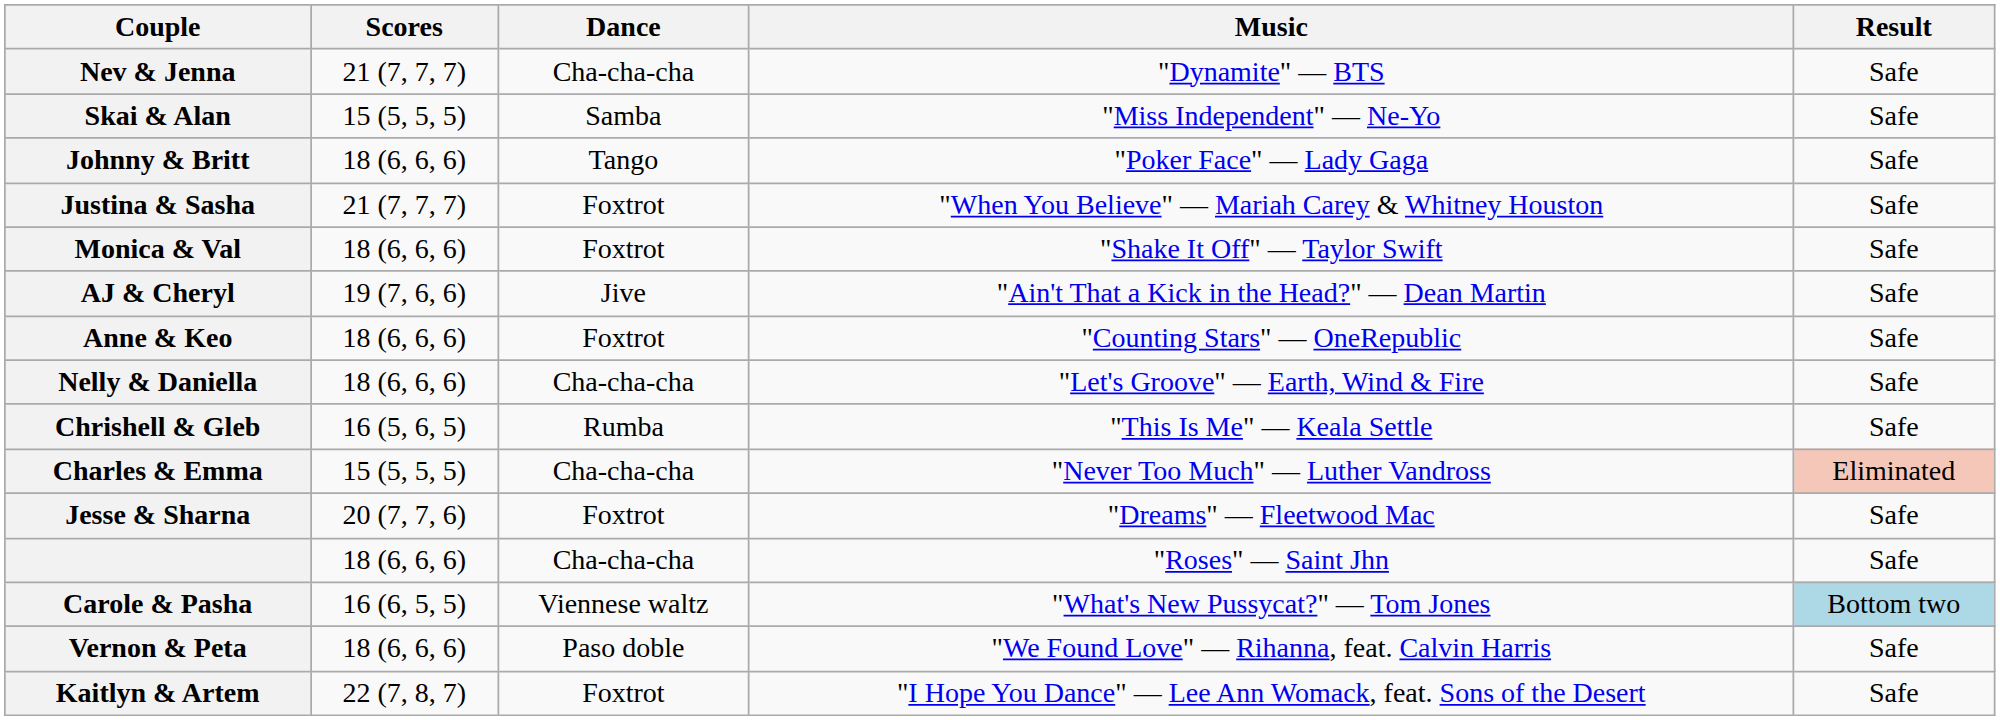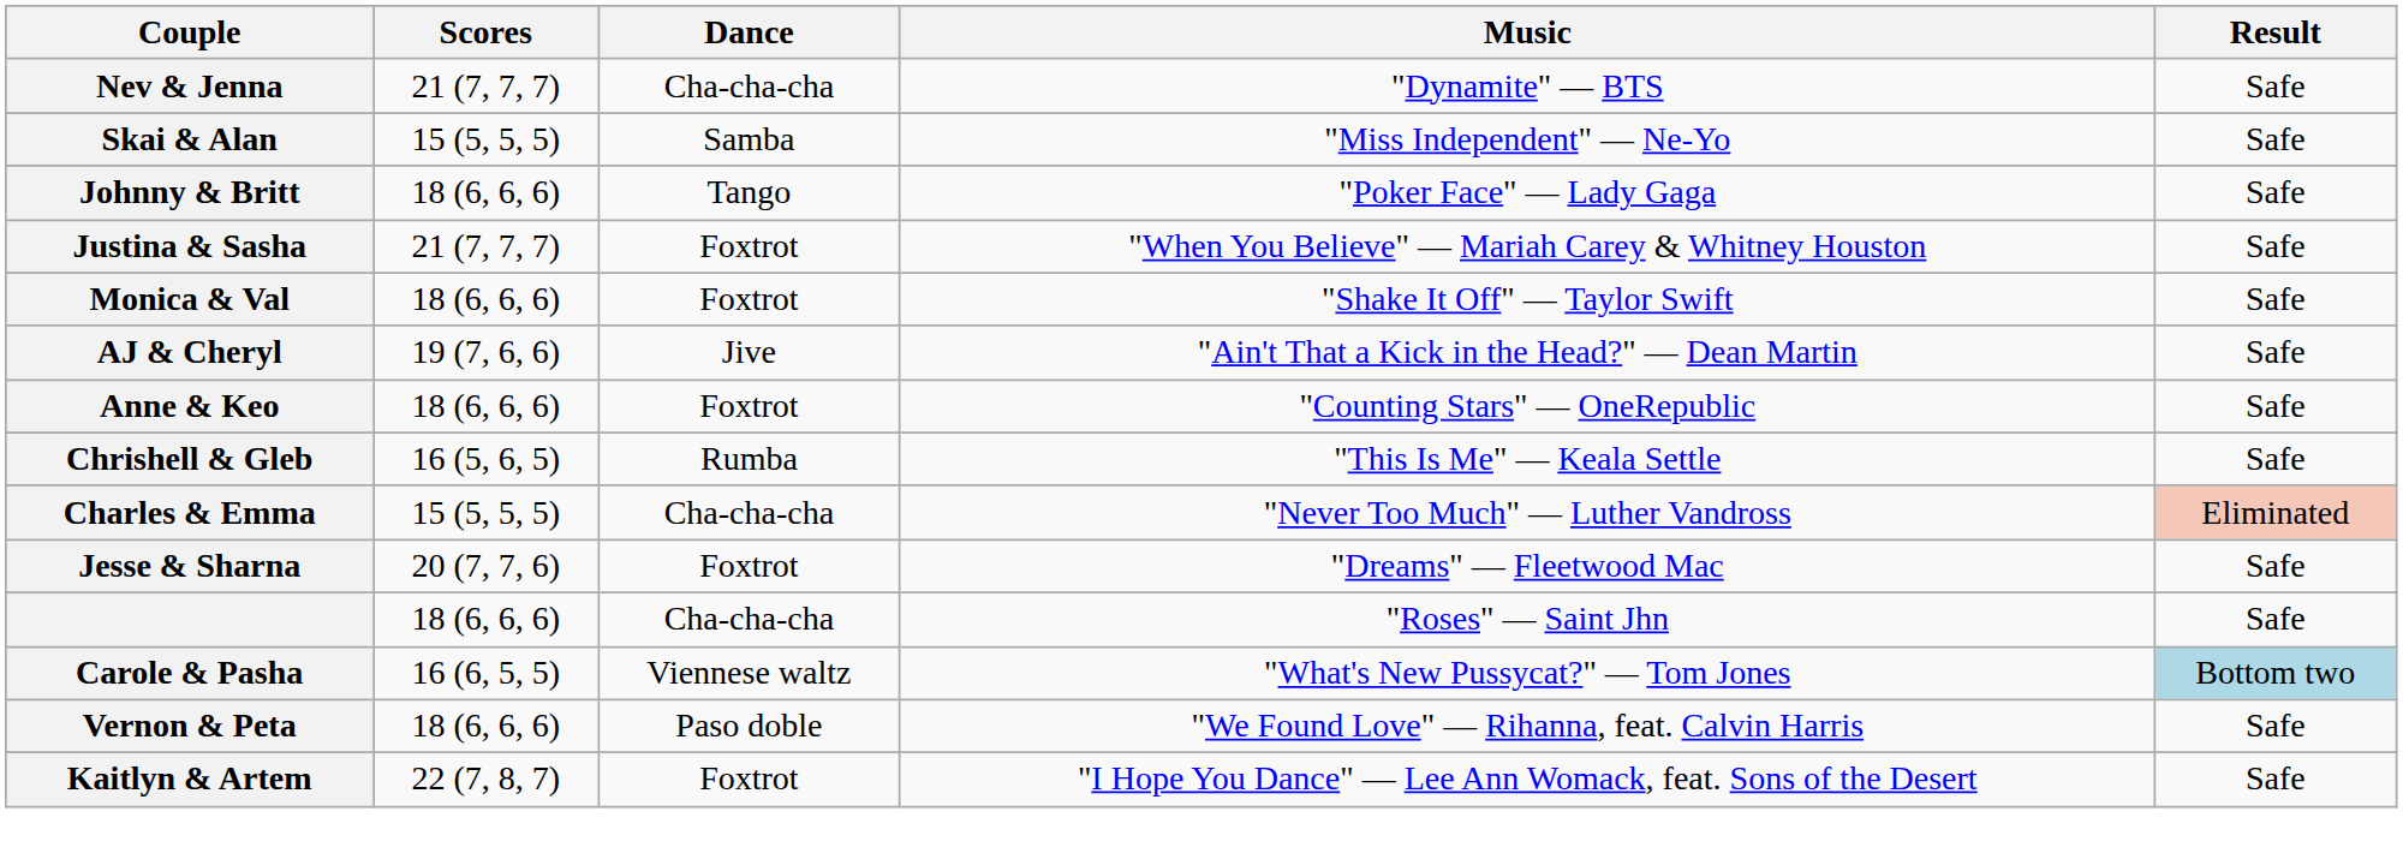- row: Nelly & Daniella | 18 (6, 6, 6) | Cha-cha-cha | "Let's Groove" — Earth, Wind & Fire | Safe
